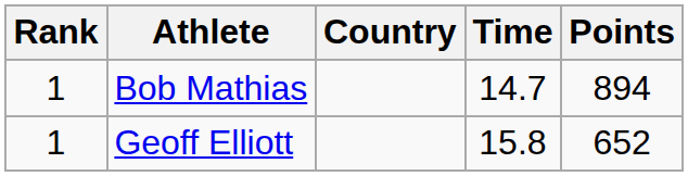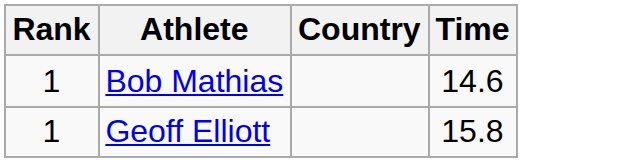- column: Points | 894 | 652
Bob Mathias | Time: 14.7 -> 14.6
